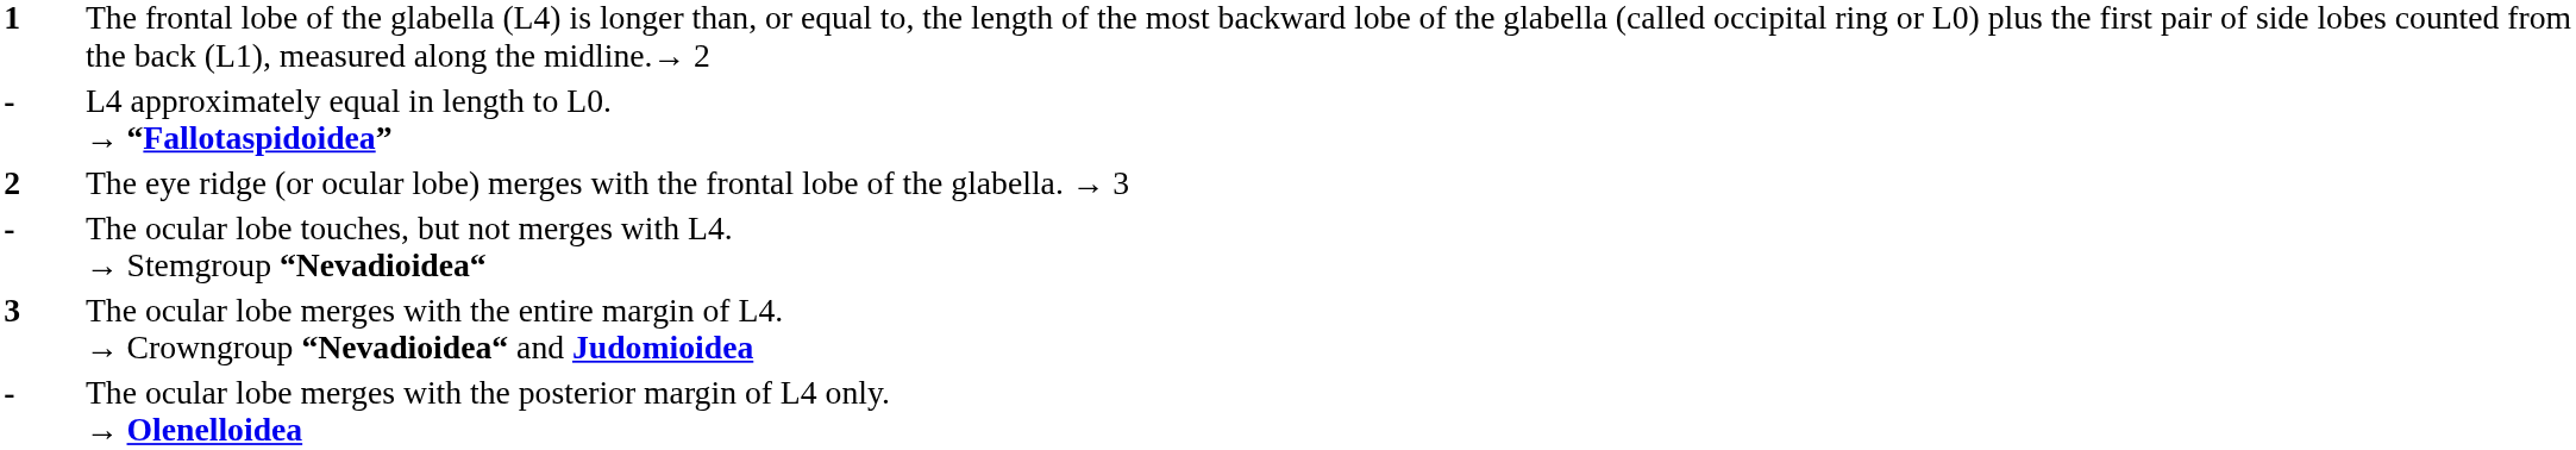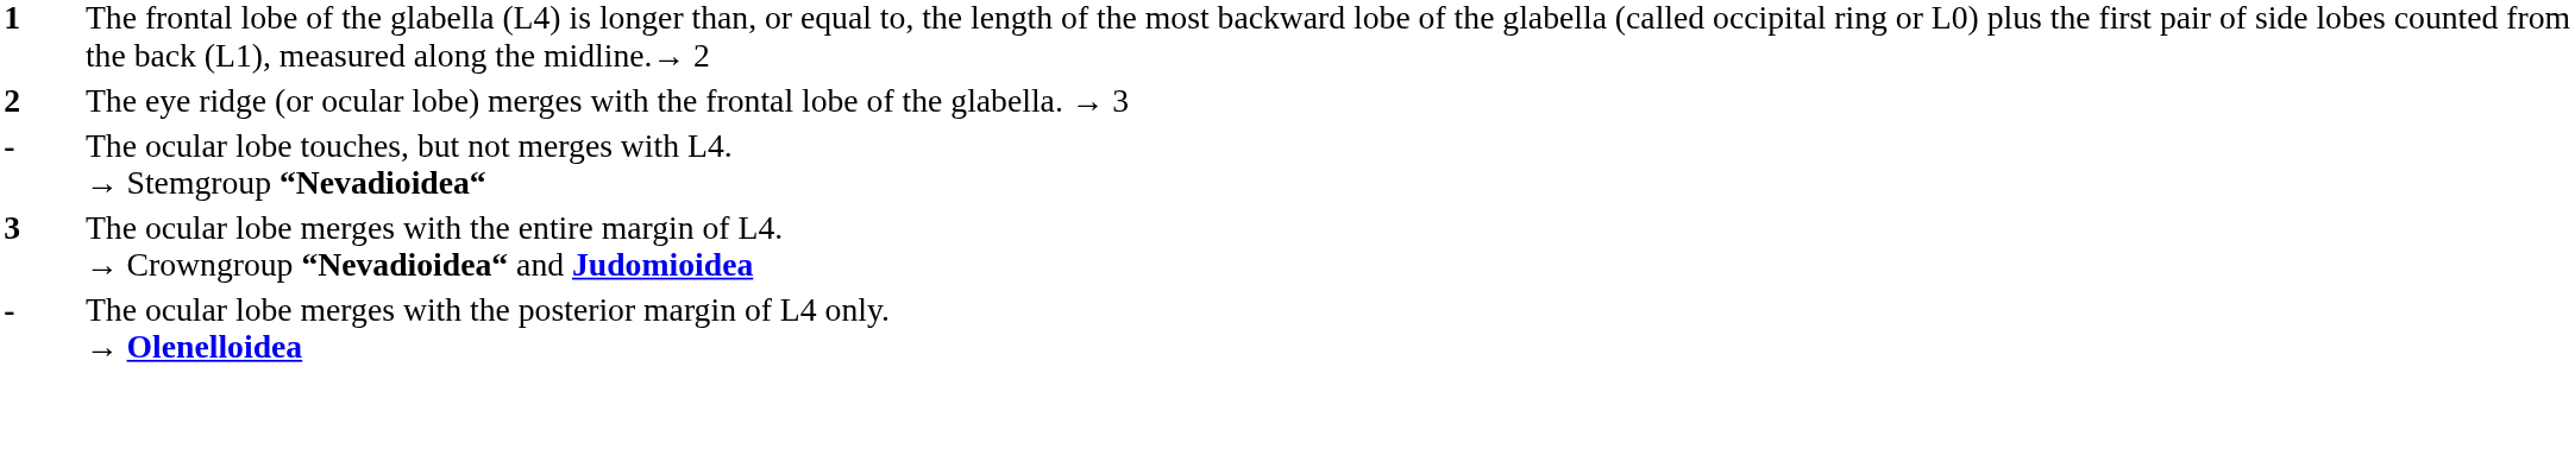- row: - | L4 approximately equal in length to L0. → “Fallotaspidoidea”
